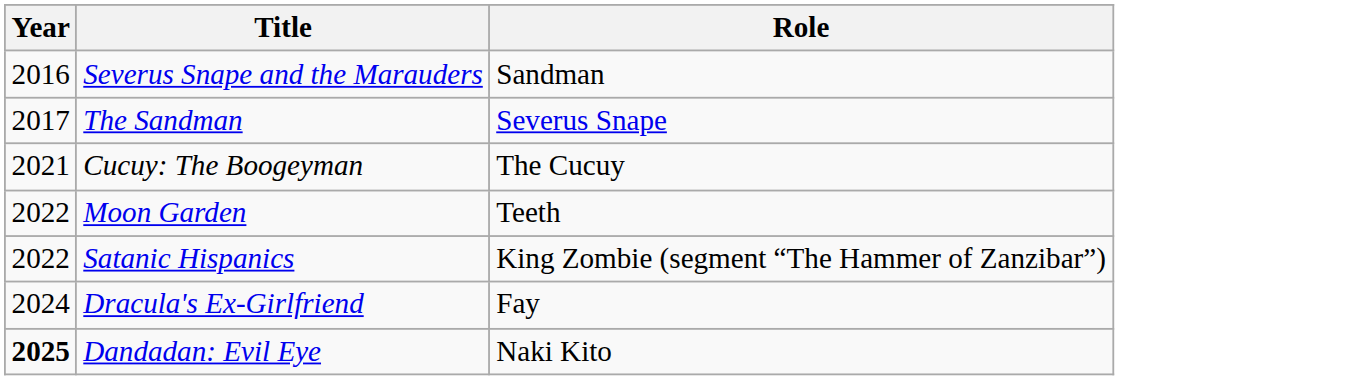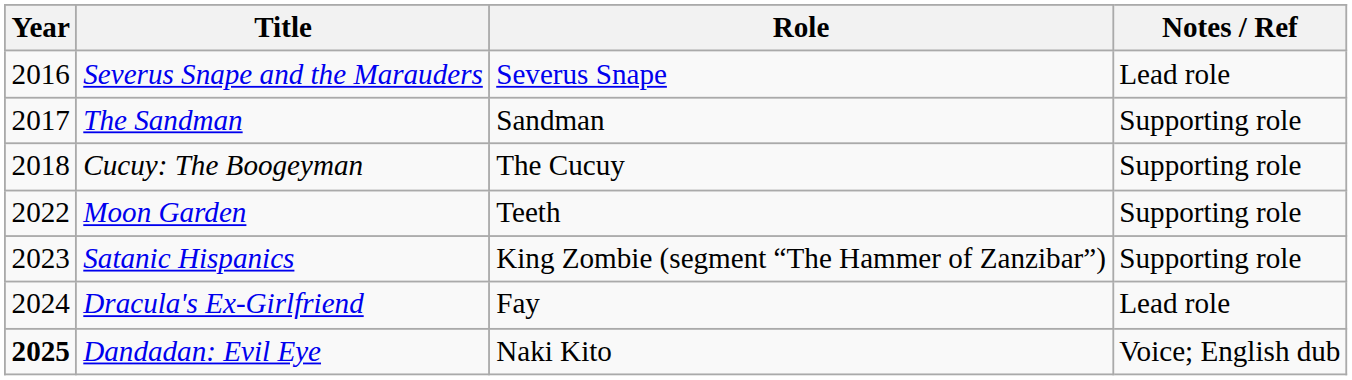+ column: Notes / Ref | Lead role | Supporting role | Supporting role | Supporting role | Supporting role | Lead role | Voice; English dub
Severus Snape and the Marauders | Role: Sandman -> Severus Snape
The Sandman | Role: Severus Snape -> Sandman
Cucuy: The Boogeyman | Year: 2021 -> 2018
Satanic Hispanics | Year: 2022 -> 2023
